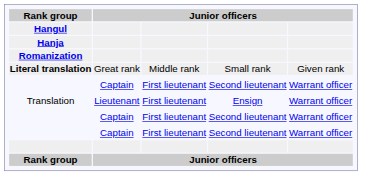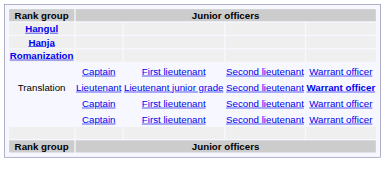- row: Literal translation | Great rank | Middle rank | Small rank | Given rank
Translation | column 3: First lieutenant -> Lieutenant junior grade
Translation | column 4: Ensign -> Second lieutenant
Translation | column 5: normal -> bold
